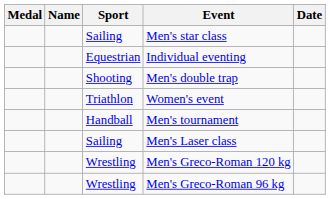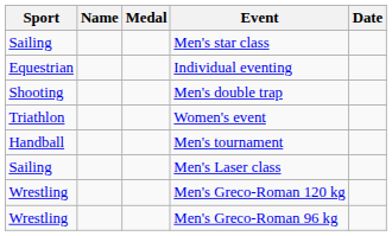columns swapped: Medal <-> Sport
